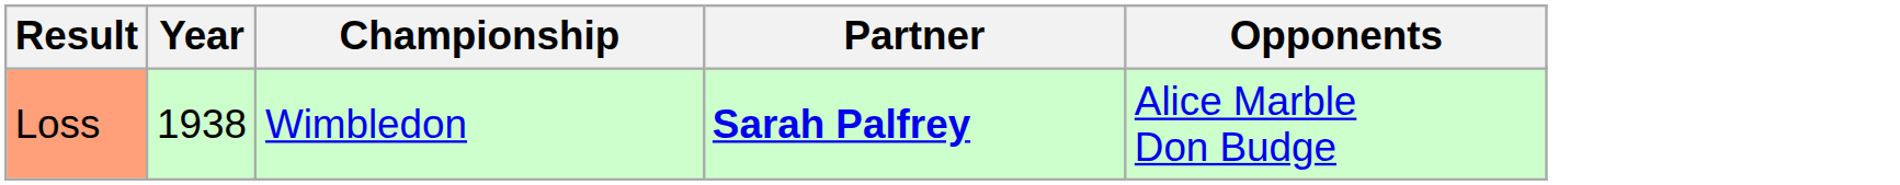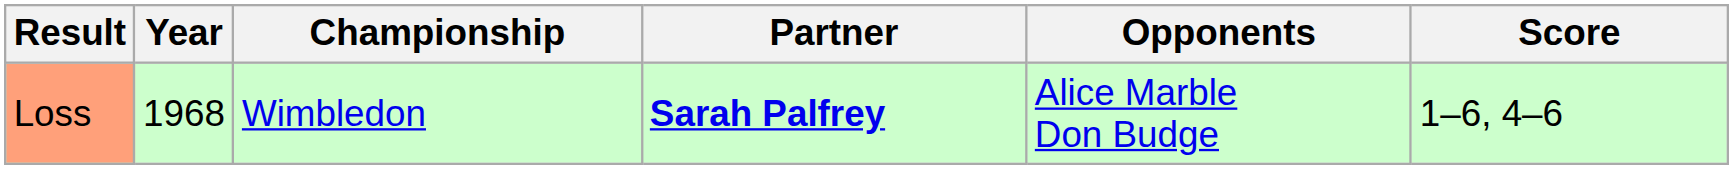+ column: Score | 1–6, 4–6
Loss | Year: 1938 -> 1968
